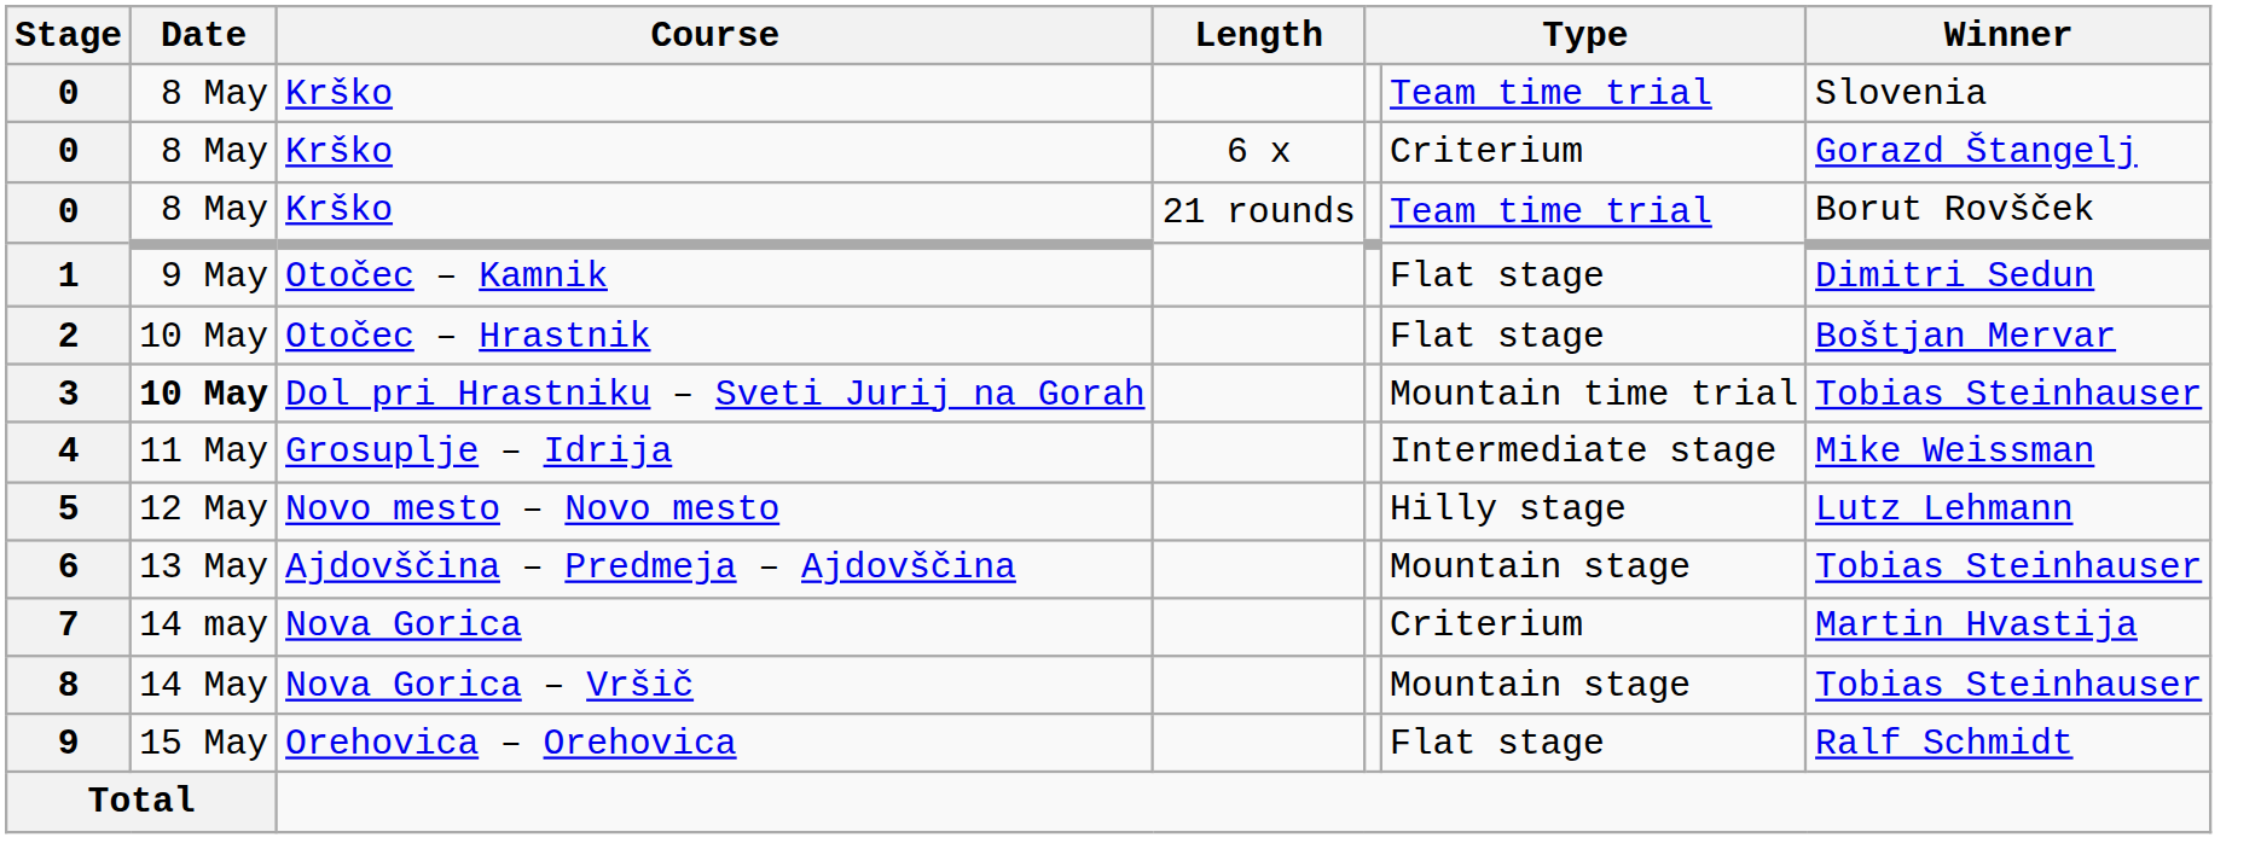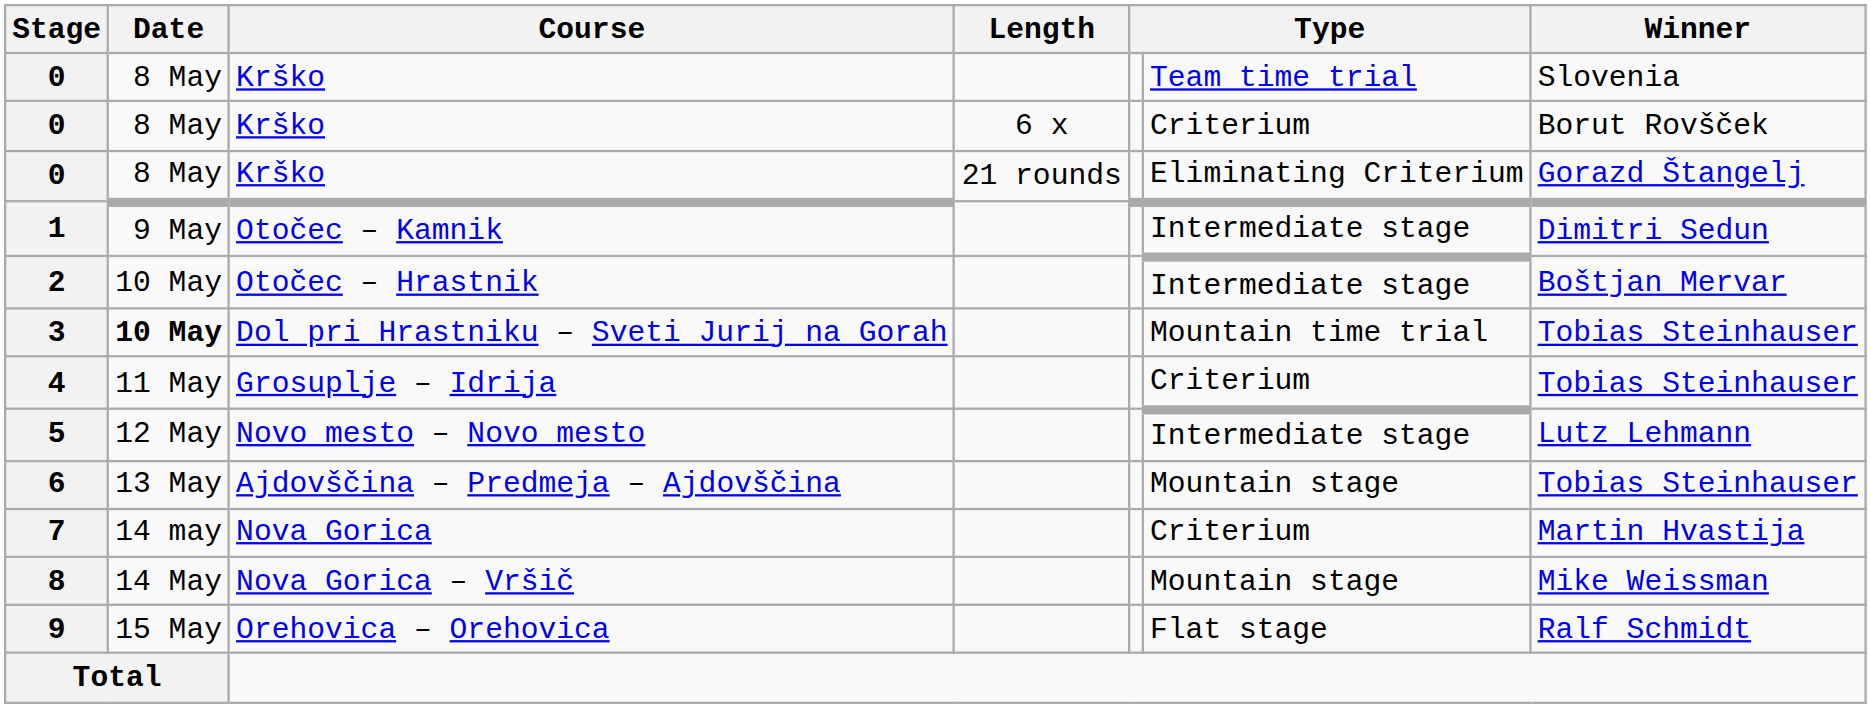0 / 6 x | Winner: Gorazd Štangelj -> Borut Rovšček
0 / 21 rounds | column 6: Team time trial -> Eliminating Criterium
0 / 21 rounds | Winner: Borut Rovšček -> Gorazd Štangelj
1 | column 6: Flat stage -> Intermediate stage
2 | column 6: Flat stage -> Intermediate stage
4 | column 6: Intermediate stage -> Criterium
4 | Winner: Mike Weissman -> Tobias Steinhauser
5 | column 6: Hilly stage -> Intermediate stage
8 | Winner: Tobias Steinhauser -> Mike Weissman
